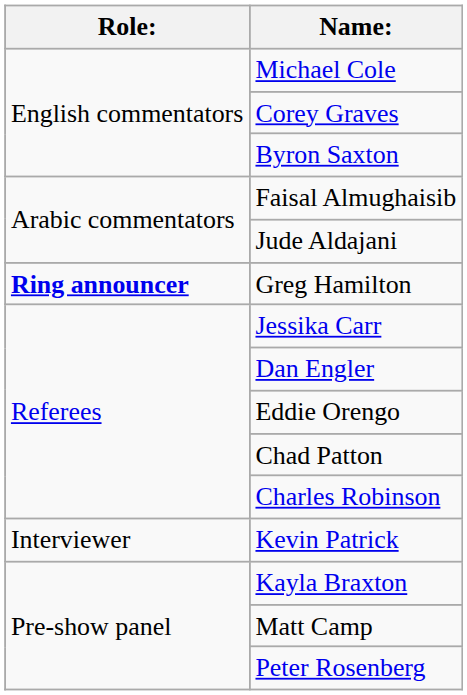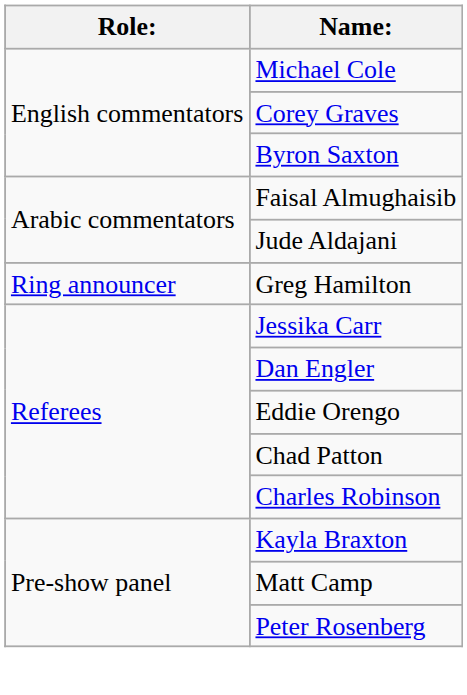Greg Hamilton | Role:: bold -> normal
- row: Interviewer | Kevin Patrick
